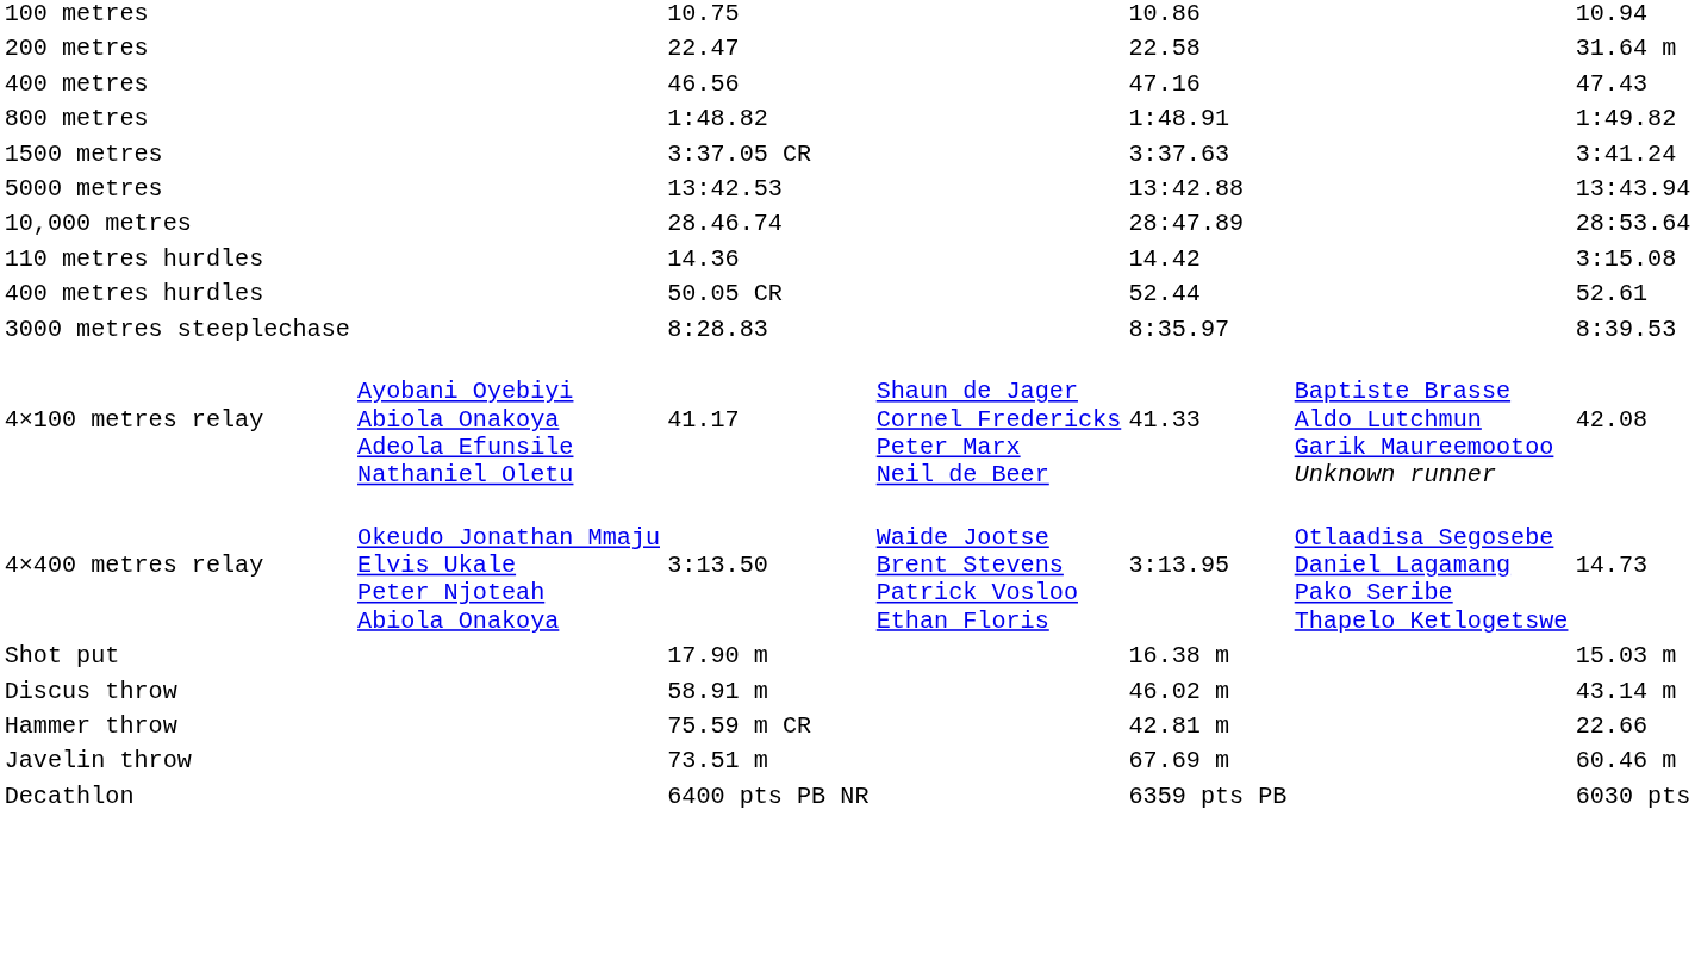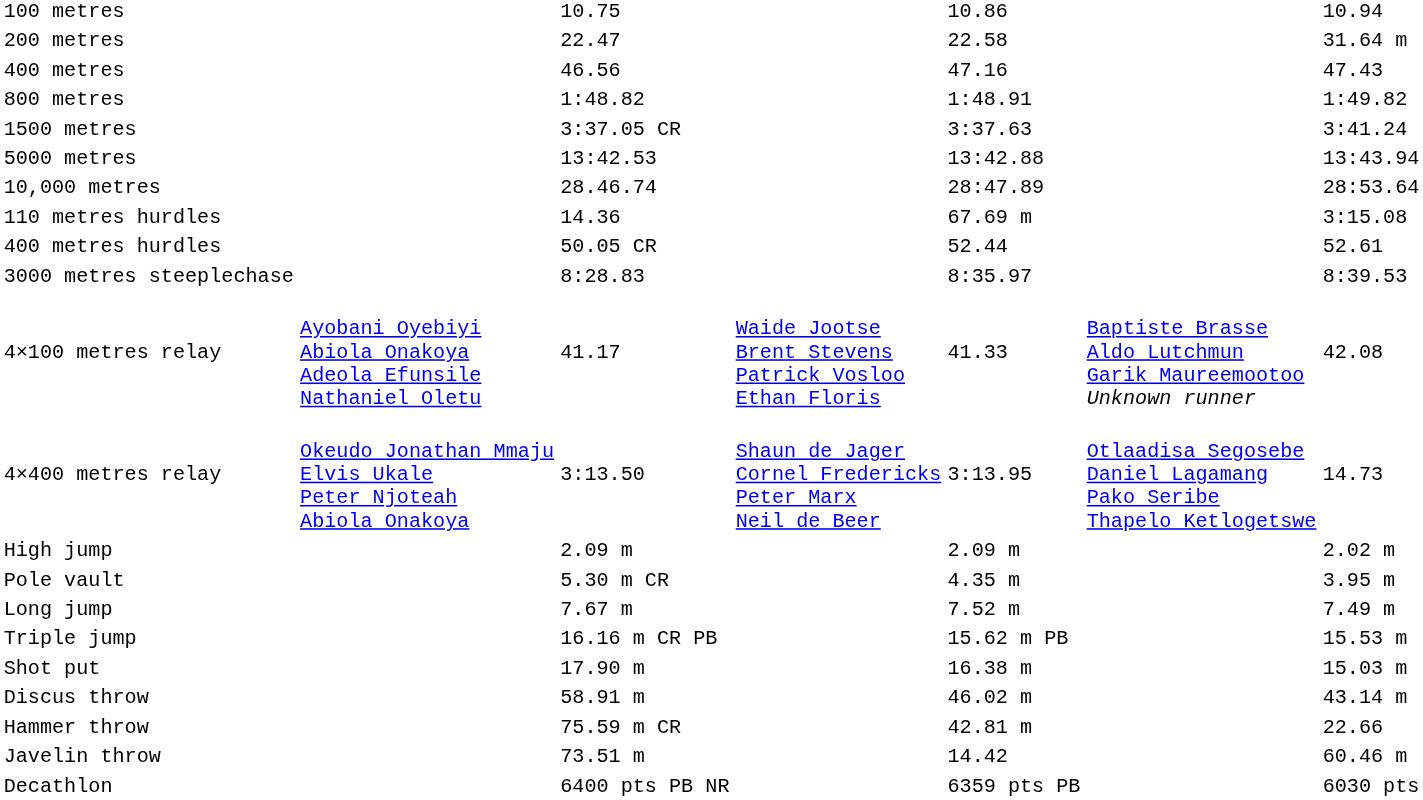110 metres hurdles | column 5: 14.42 -> 67.69 m
4×100 metres relay | column 4: Shaun de Jager Cornel Fredericks Peter Marx Neil de Beer -> Waide Jootse Brent Stevens Patrick Vosloo Ethan Floris
4×400 metres relay | column 4: Waide Jootse Brent Stevens Patrick Vosloo Ethan Floris -> Shaun de Jager Cornel Fredericks Peter Marx Neil de Beer
+ row: High jump | 2.09 m | 2.09 m | 2.02 m
+ row: Pole vault | 5.30 m CR | 4.35 m | 3.95 m
+ row: Long jump | 7.67 m | 7.52 m | 7.49 m
+ row: Triple jump | 16.16 m CR PB | 15.62 m PB | 15.53 m
Javelin throw | column 5: 67.69 m -> 14.42
